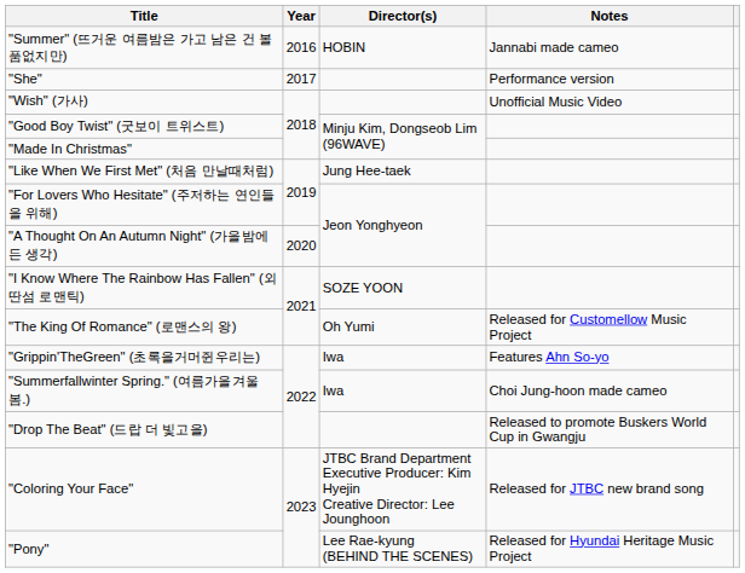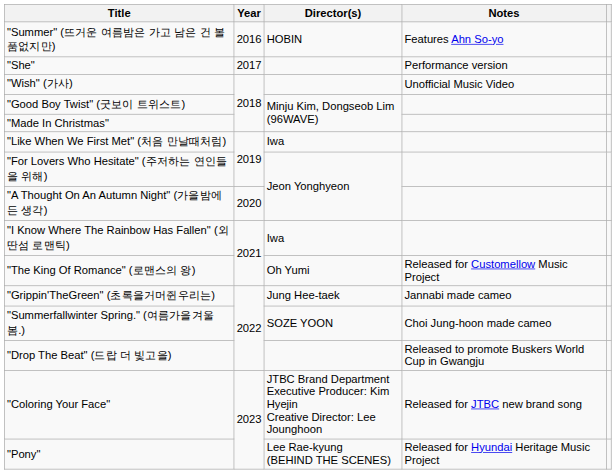"Summer" (뜨거운 여름밤은 가고 남은 건 볼품없지만) | Notes: Jannabi made cameo -> Features Ahn So-yo
"Like When We First Met" (처음 만날때처럼) | Director(s): Jung Hee-taek -> Iwa
"I Know Where The Rainbow Has Fallen" (외딴섬 로맨틱) | Director(s): SOZE YOON -> Iwa
"Grippin'TheGreen" (초록을거머쥔우리는) | Director(s): Iwa -> Jung Hee-taek
"Grippin'TheGreen" (초록을거머쥔우리는) | Notes: Features Ahn So-yo -> Jannabi made cameo
"Summerfallwinter Spring." (여름가을겨울 봄.) | Director(s): Iwa -> SOZE YOON
